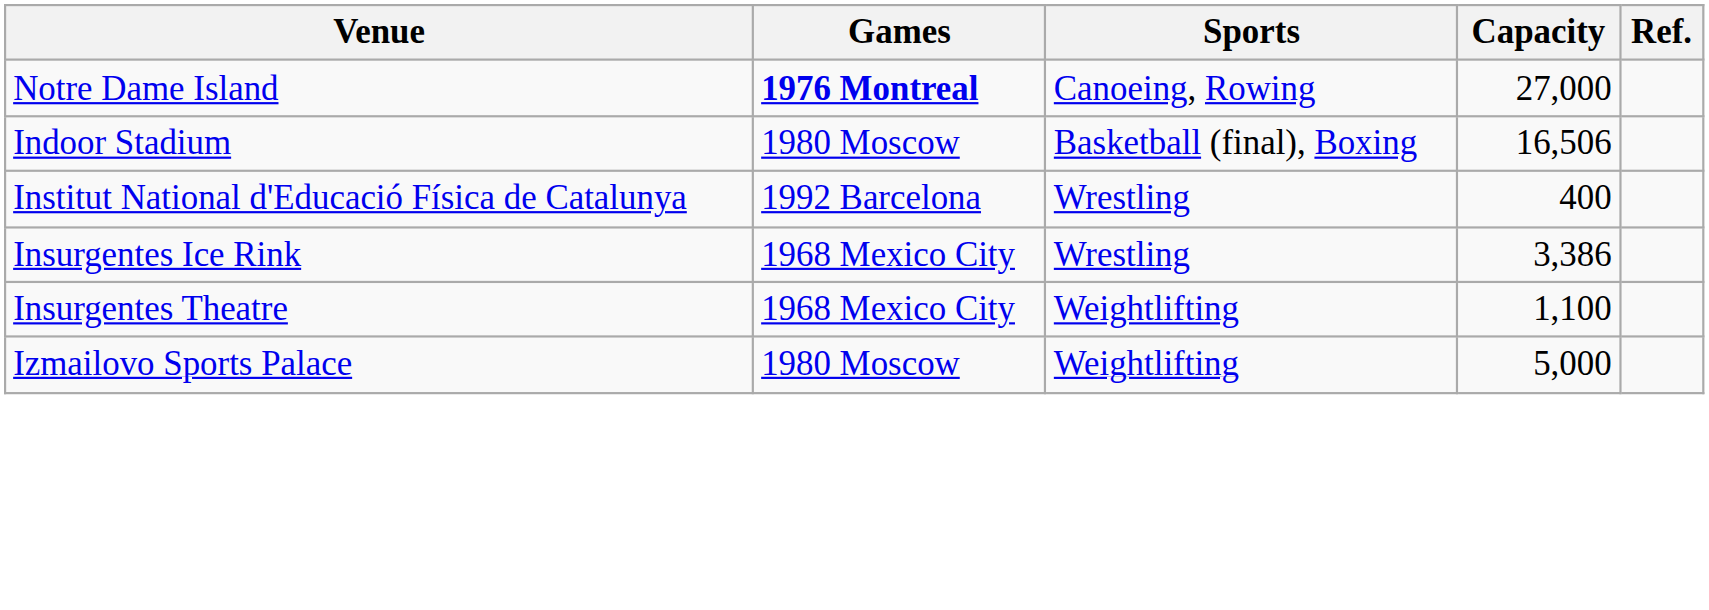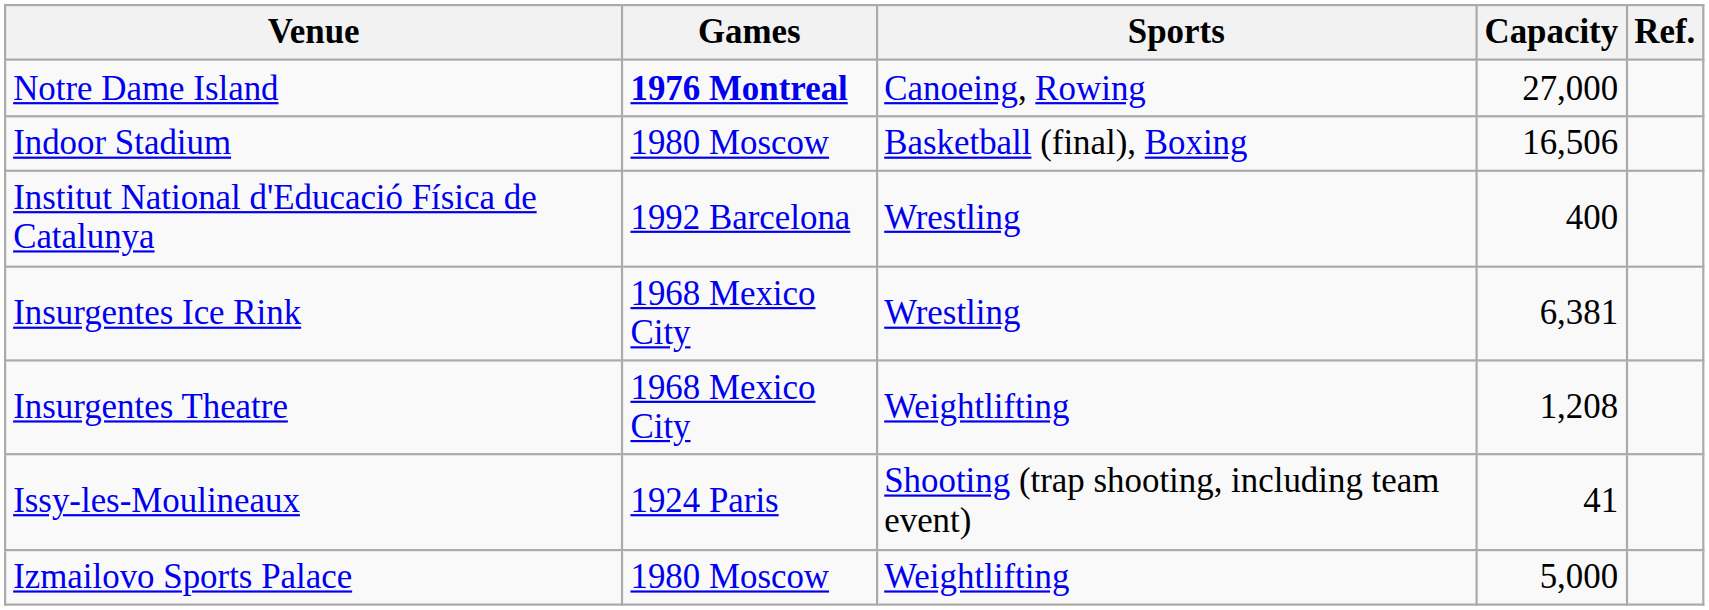Insurgentes Ice Rink | Capacity: 3,386 -> 6,381
Insurgentes Theatre | Capacity: 1,100 -> 1,208
+ row: Issy-les-Moulineaux | 1924 Paris | Shooting (trap shooting, including team event) | 41
